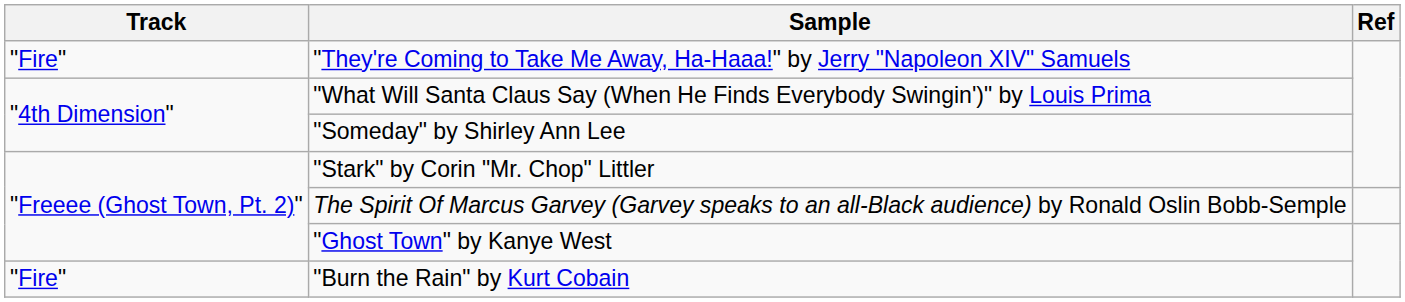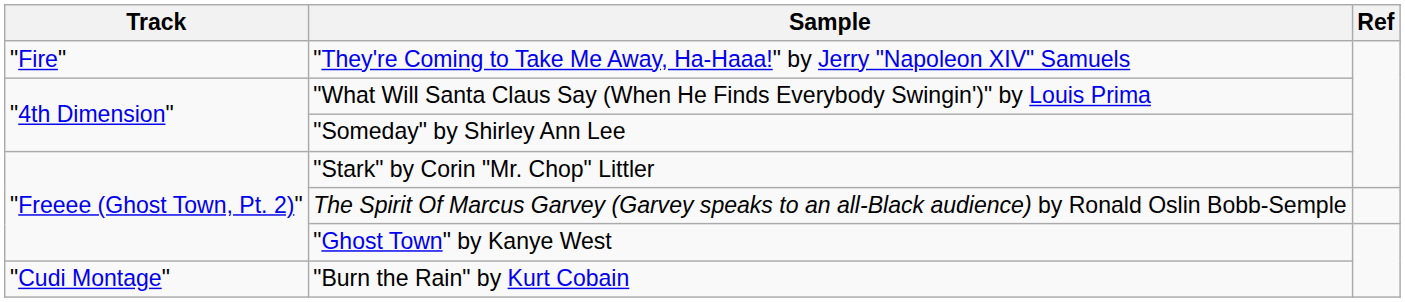"Burn the Rain" by Kurt Cobain | Track: "Fire" -> "Cudi Montage"
